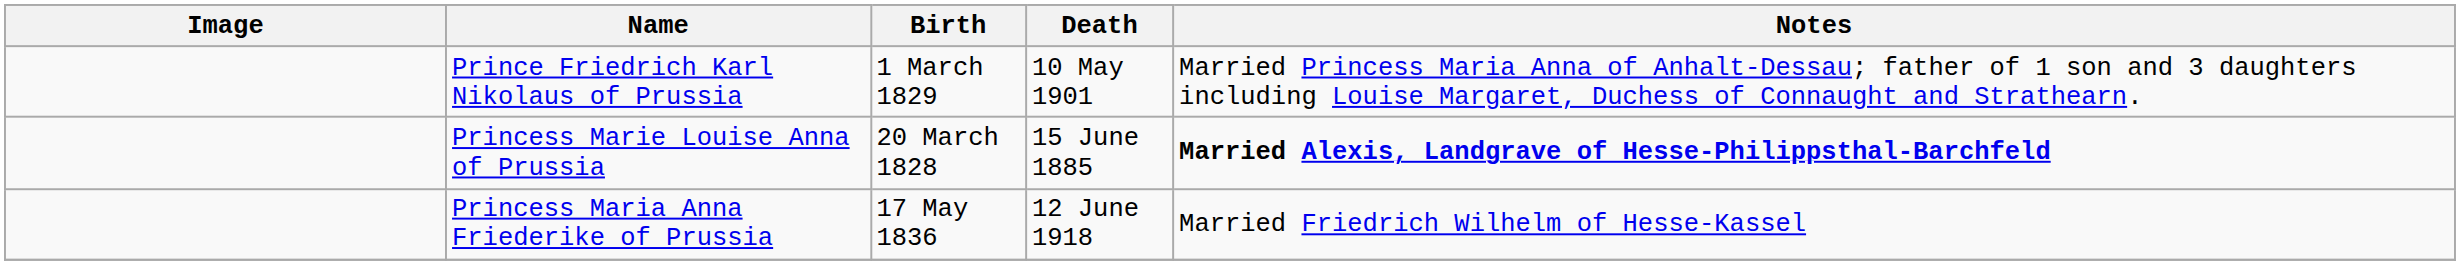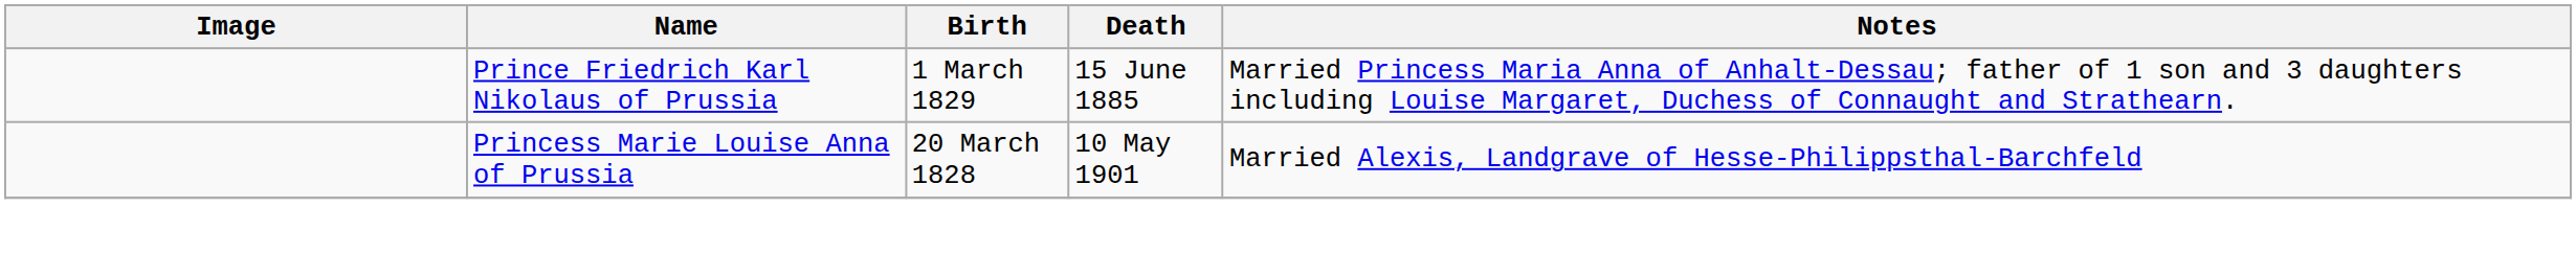Prince Friedrich Karl Nikolaus of Prussia | Death: 10 May 1901 -> 15 June 1885
Princess Marie Louise Anna of Prussia | Death: 15 June 1885 -> 10 May 1901
Princess Marie Louise Anna of Prussia | Notes: bold -> normal
- row: Princess Maria Anna Friederike of Prussia | 17 May 1836 | 12 June 1918 | Married Friedrich Wilhelm of Hesse-Kassel
